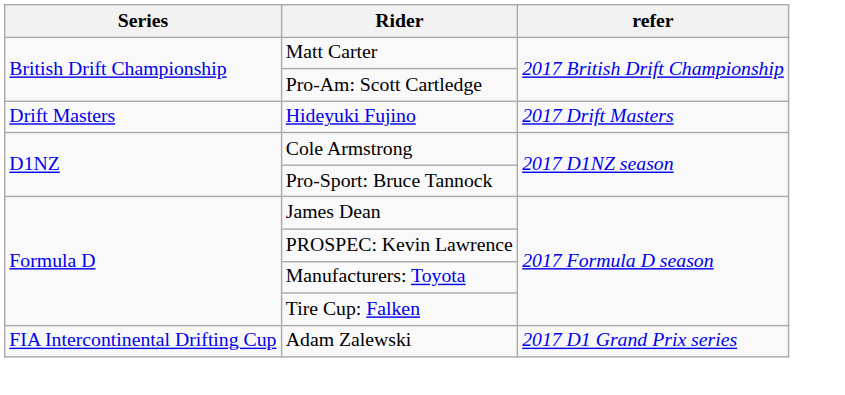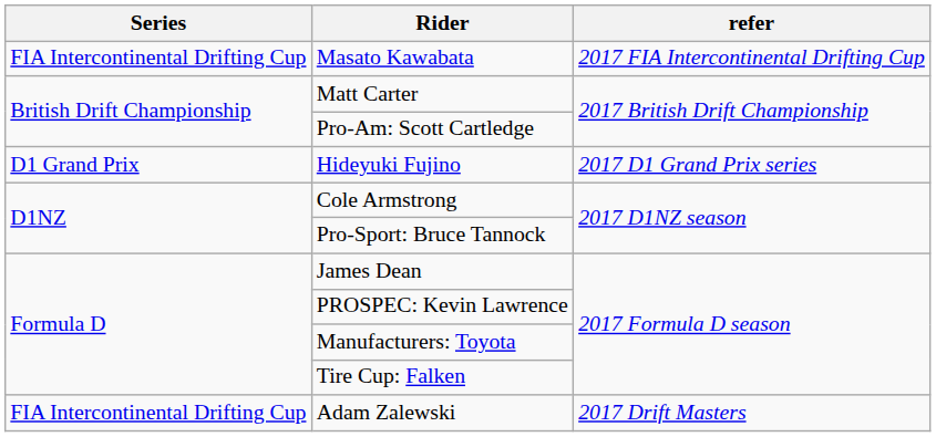+ row: FIA Intercontinental Drifting Cup | Masato Kawabata | 2017 FIA Intercontinental Drifting Cup
Hideyuki Fujino | Series: Drift Masters -> D1 Grand Prix
Hideyuki Fujino | refer: 2017 Drift Masters -> 2017 D1 Grand Prix series
Adam Zalewski | refer: 2017 D1 Grand Prix series -> 2017 Drift Masters
